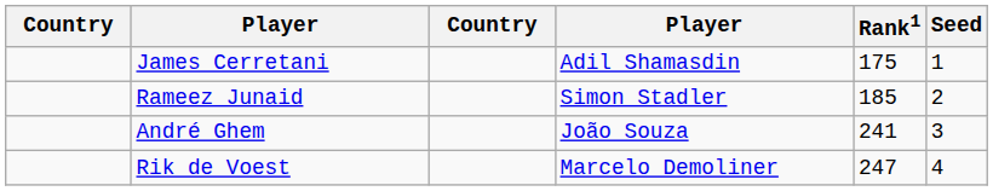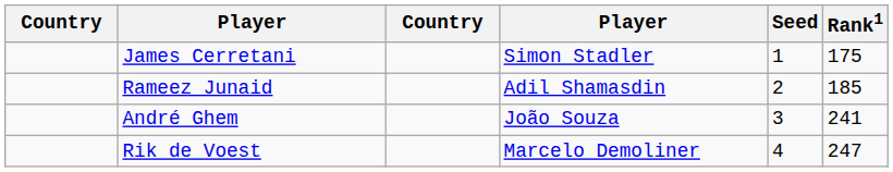columns swapped: Rank1 <-> Seed
James Cerretani | column 4: Adil Shamasdin -> Simon Stadler
Rameez Junaid | column 4: Simon Stadler -> Adil Shamasdin
